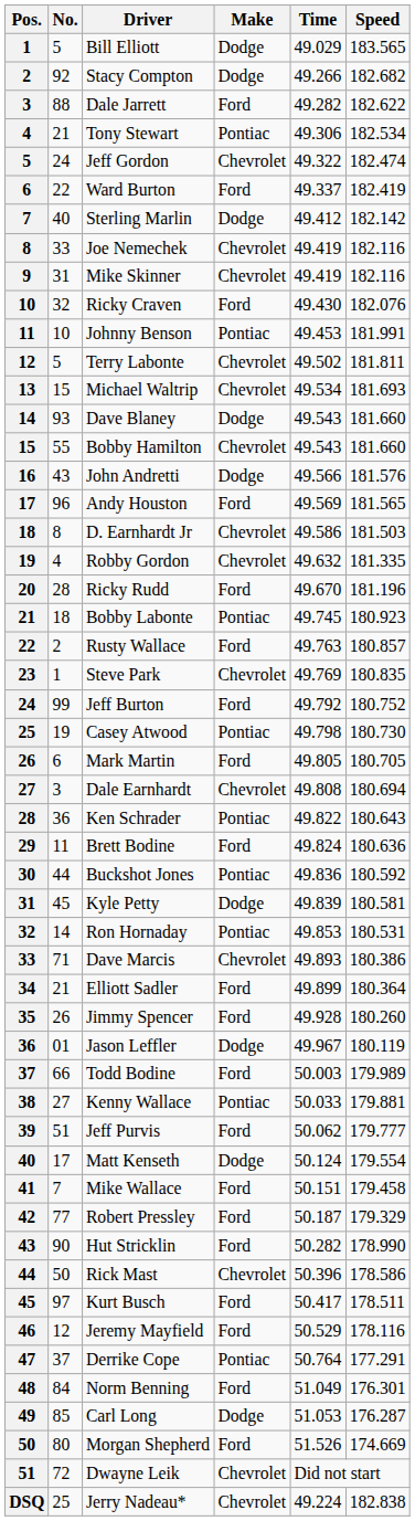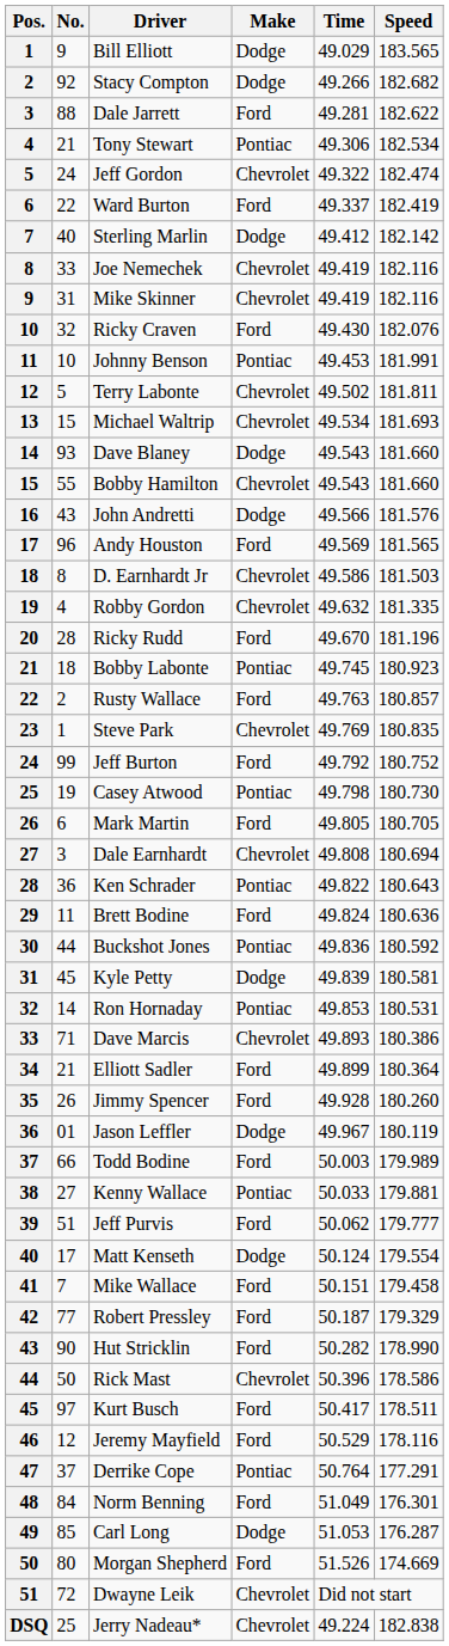Bill Elliott | No.: 5 -> 9
Dale Jarrett | Time: 49.282 -> 49.281
